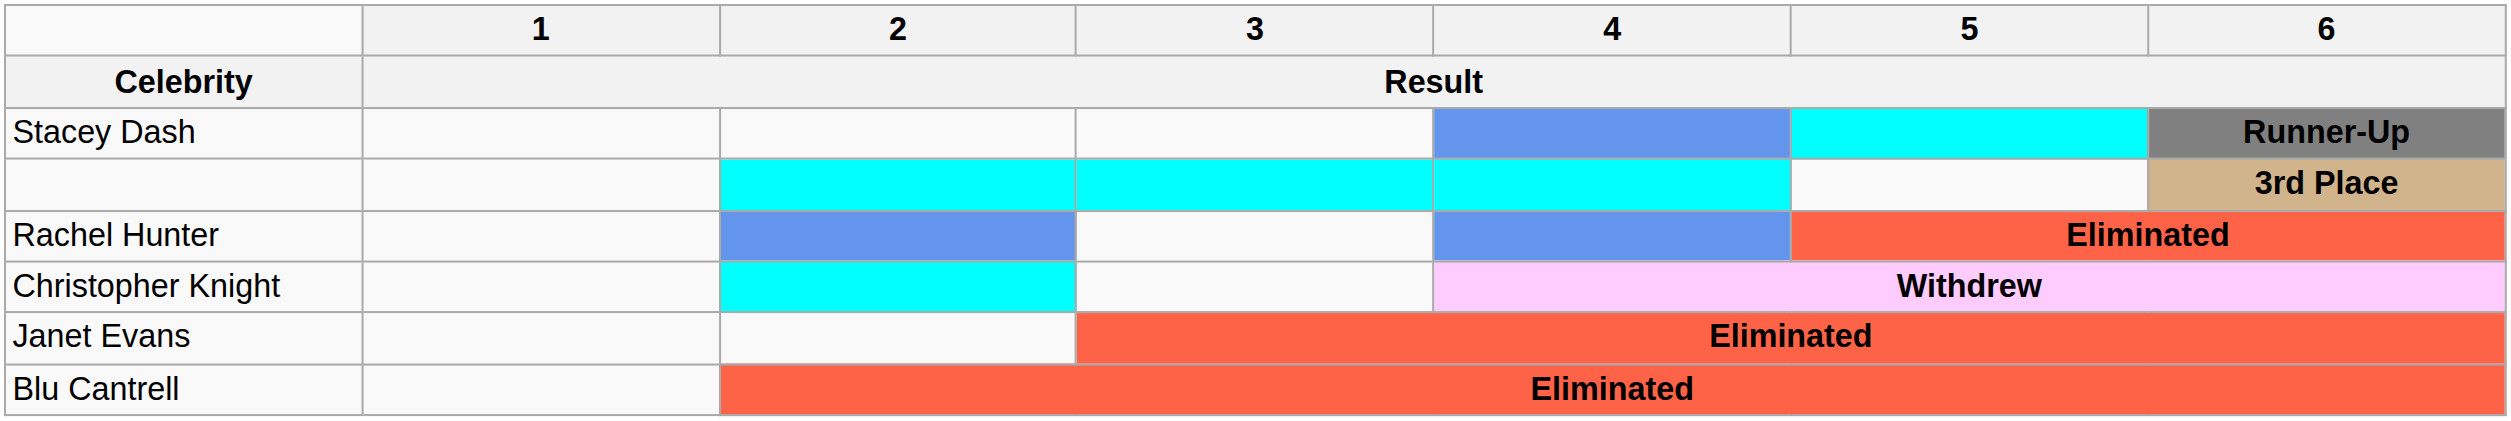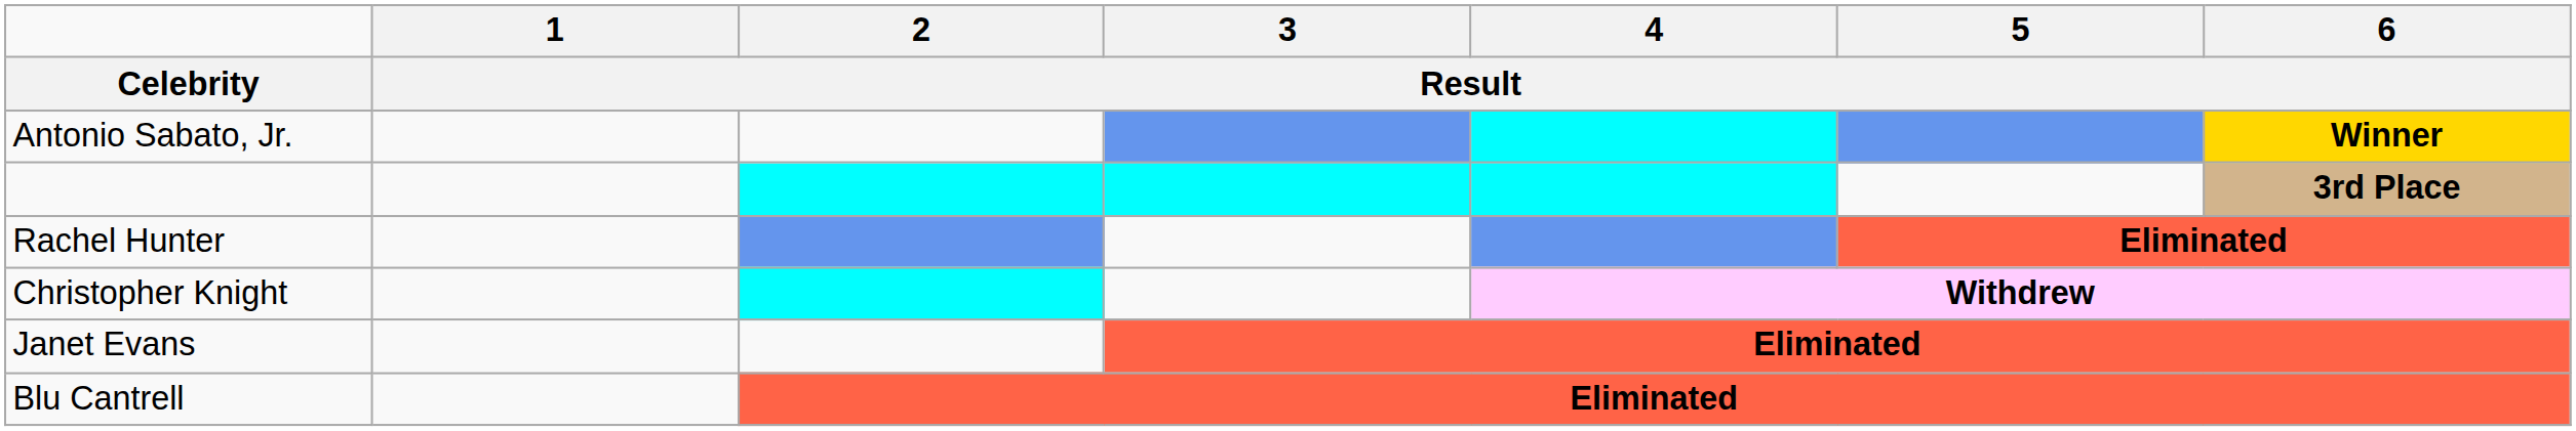+ row: Antonio Sabato, Jr. | Winner
- row: Stacey Dash | Runner-Up
